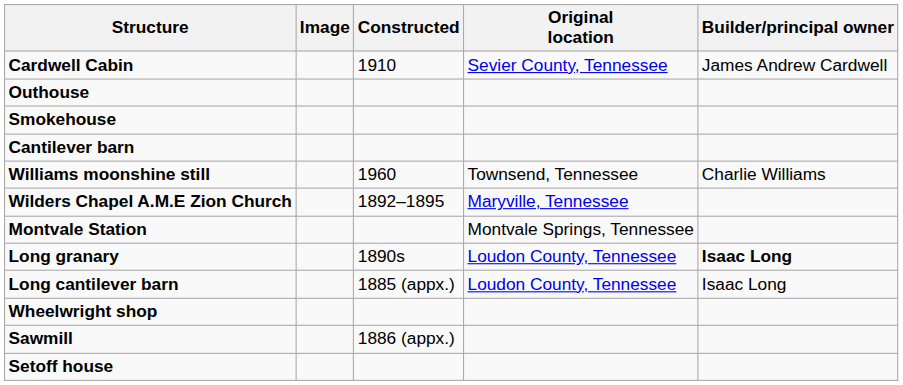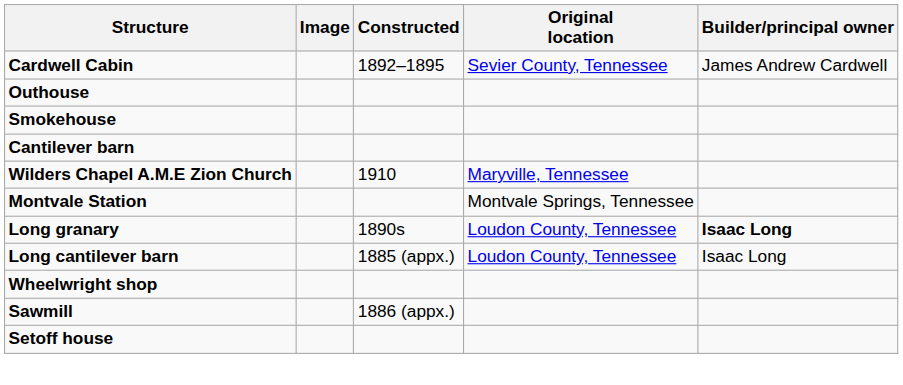Cardwell Cabin | Constructed: 1910 -> 1892–1895
- row: Williams moonshine still | 1960 | Townsend, Tennessee | Charlie Williams
Wilders Chapel A.M.E Zion Church | Constructed: 1892–1895 -> 1910
